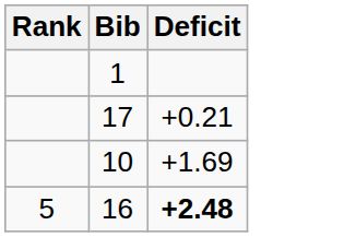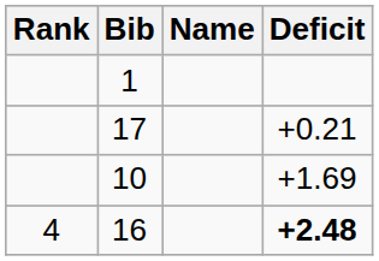+ column: Name
16 | Rank: 5 -> 4
